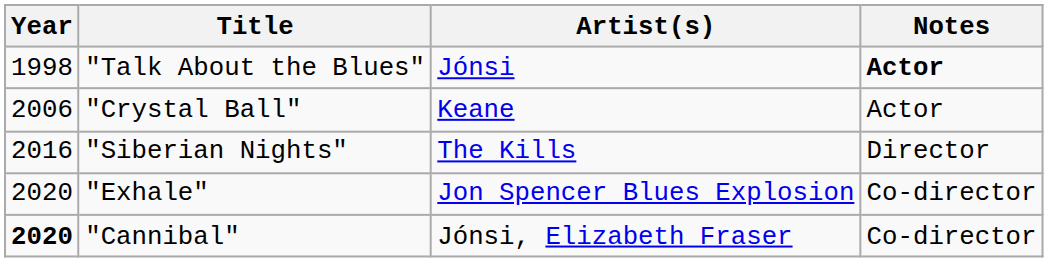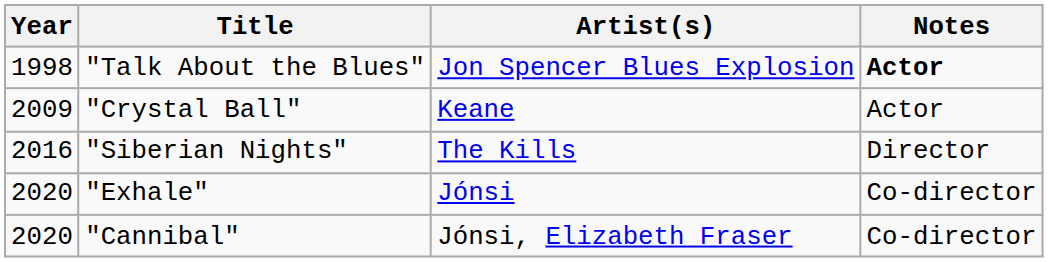"Talk About the Blues" | Artist(s): Jónsi -> Jon Spencer Blues Explosion
"Crystal Ball" | Year: 2006 -> 2009
"Exhale" | Artist(s): Jon Spencer Blues Explosion -> Jónsi
"Cannibal" | Year: bold -> normal
